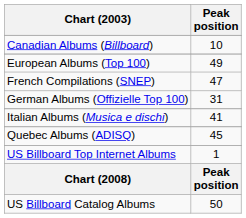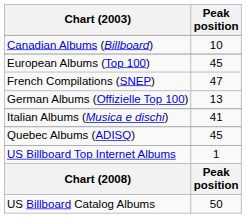European Albums (Top 100) | Peak position: 49 -> 45
German Albums (Offizielle Top 100) | Peak position: 31 -> 13
